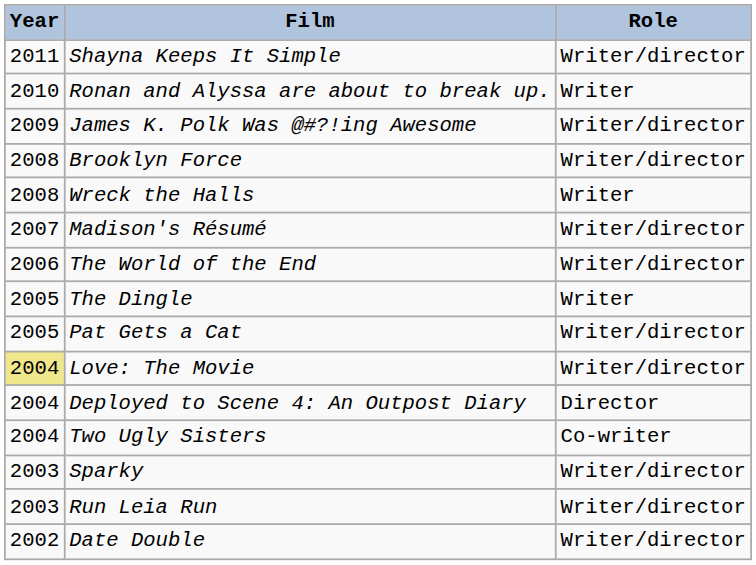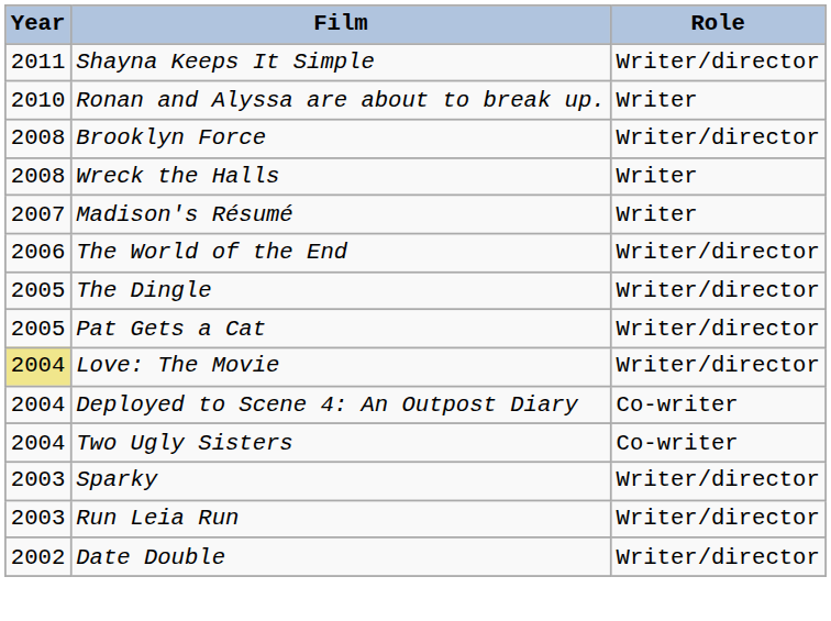- row: 2009 | James K. Polk Was @#?!ing Awesome | Writer/director
Madison's Résumé | Role: Writer/director -> Writer
The Dingle | Role: Writer -> Writer/director
Deployed to Scene 4: An Outpost Diary | Role: Director -> Co-writer
